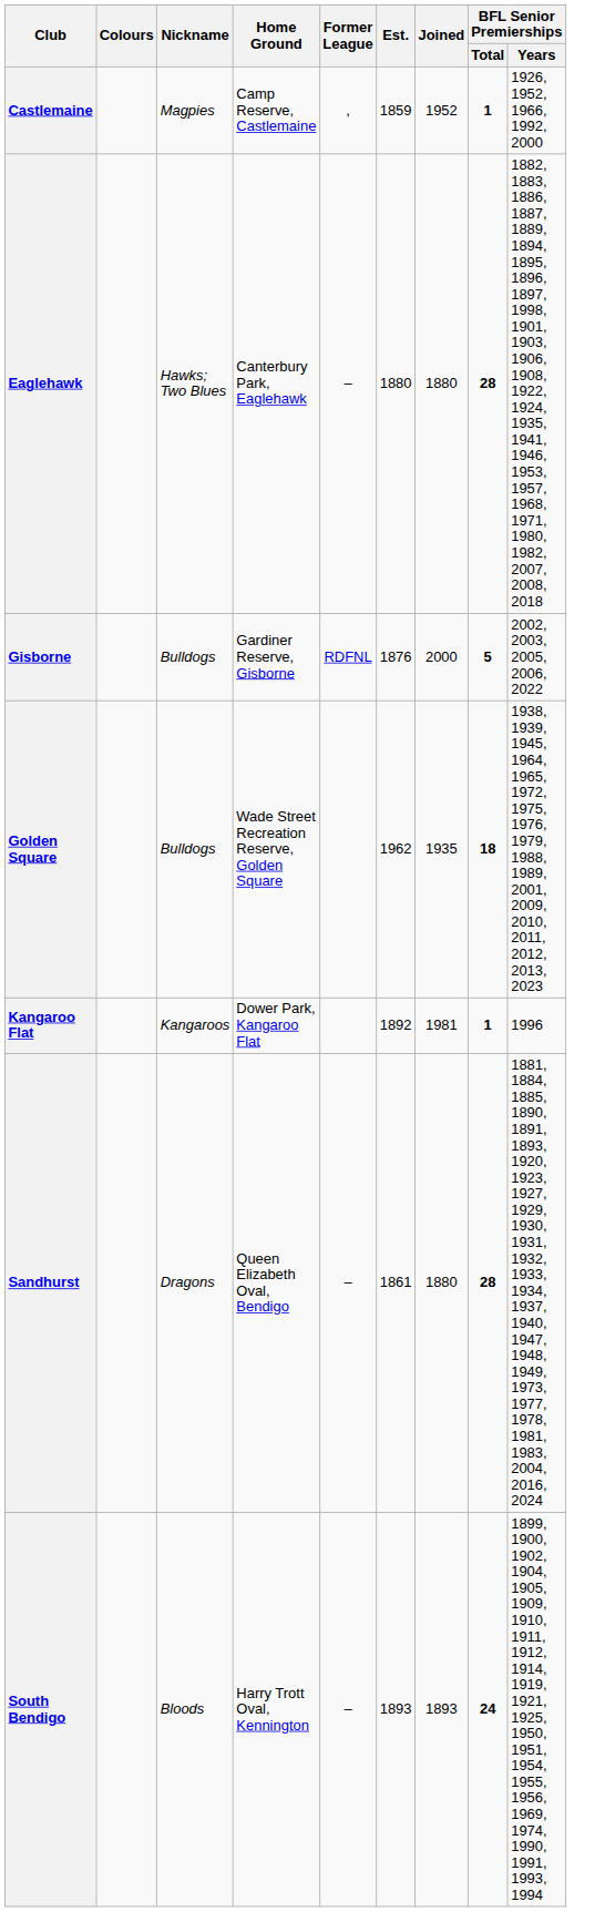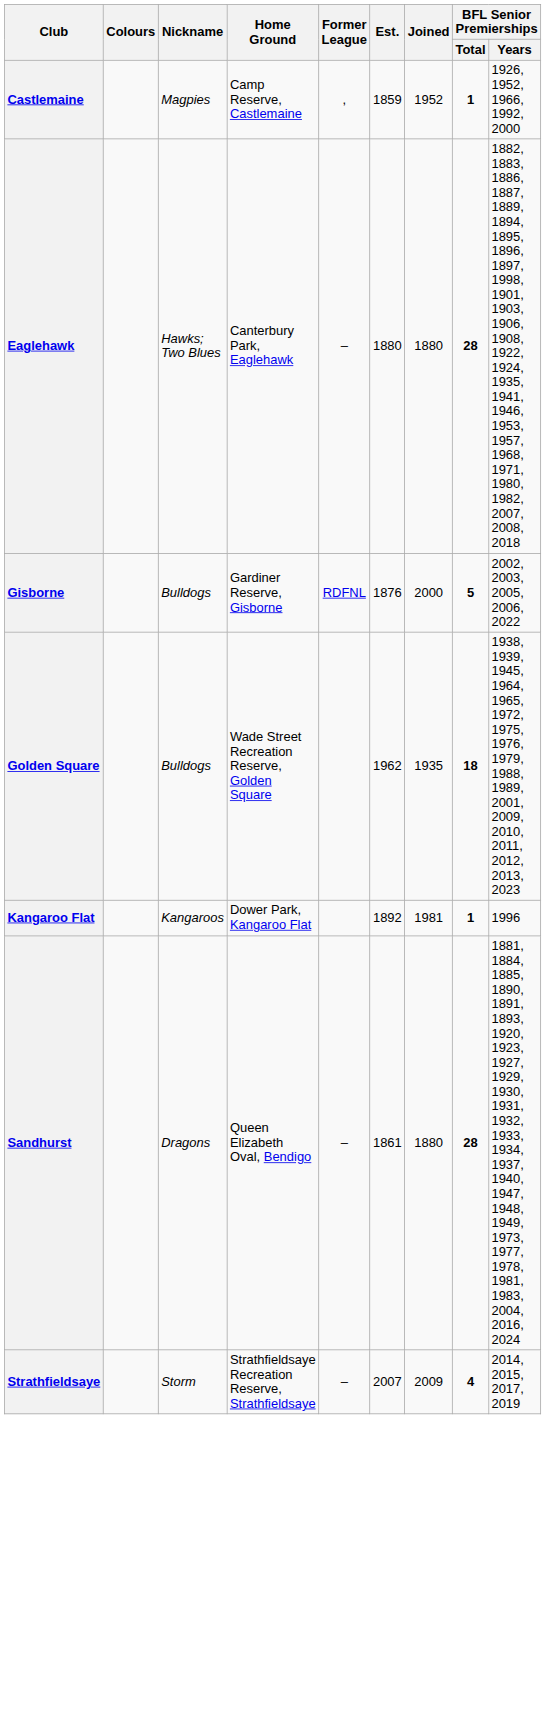- row: South Bendigo | Bloods | Harry Trott Oval, Kennington | – | 1893 | 1893 | 24 | 1899, 1900, 1902, 1904, 1905, 1909, 1910, 1911, 1912, 1914, 1919, 1921, 1925, 1950, 1951, 1954, 1955, 1956, 1969, 1974, 1990, 1991, 1993, 1994
+ row: Strathfieldsaye | Storm | Strathfieldsaye Recreation Reserve, Strathfieldsaye | – | 2007 | 2009 | 4 | 2014, 2015, 2017, 2019
